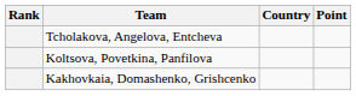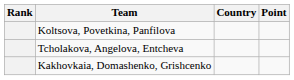rows swapped: Tcholakova, Angelova, Entcheva <-> Koltsova, Povetkina, Panfilova
